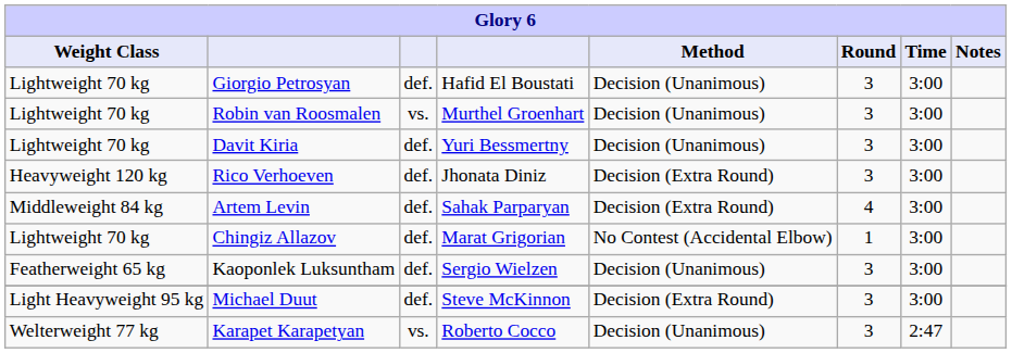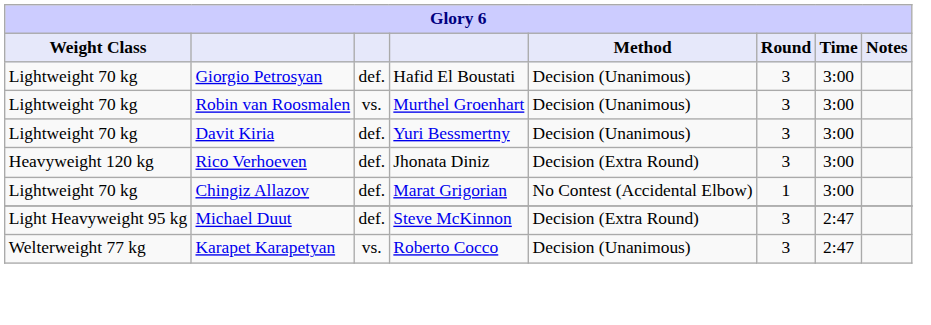- row: Middleweight 84 kg | Artem Levin | def. | Sahak Parparyan | Decision (Extra Round) | 4 | 3:00
- row: Featherweight 65 kg | Kaoponlek Luksuntham | def. | Sergio Wielzen | Decision (Unanimous) | 3 | 3:00
Michael Duut | Time: 3:00 -> 2:47
